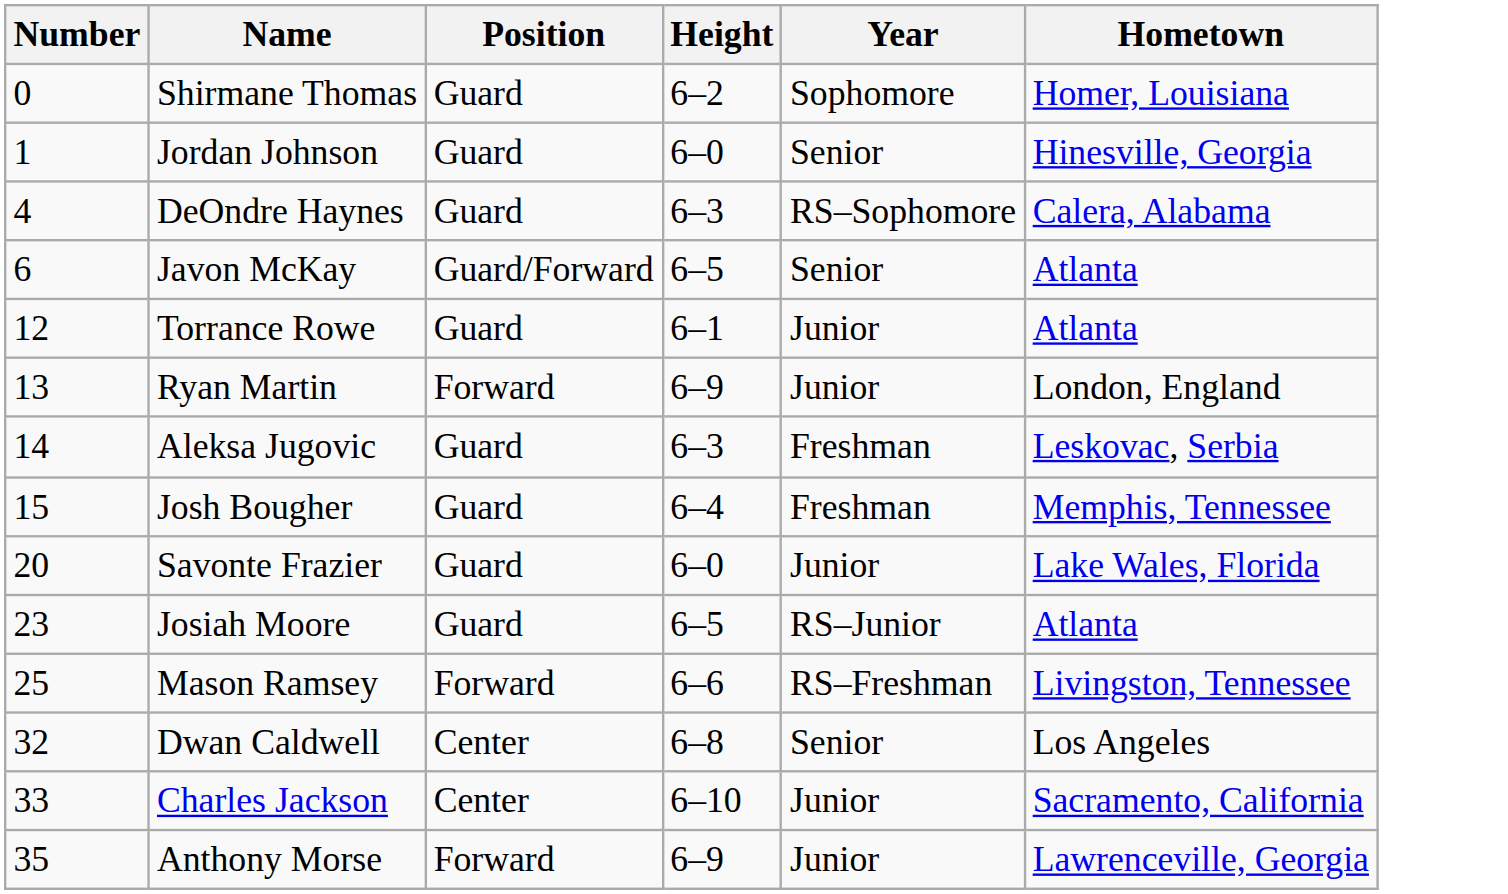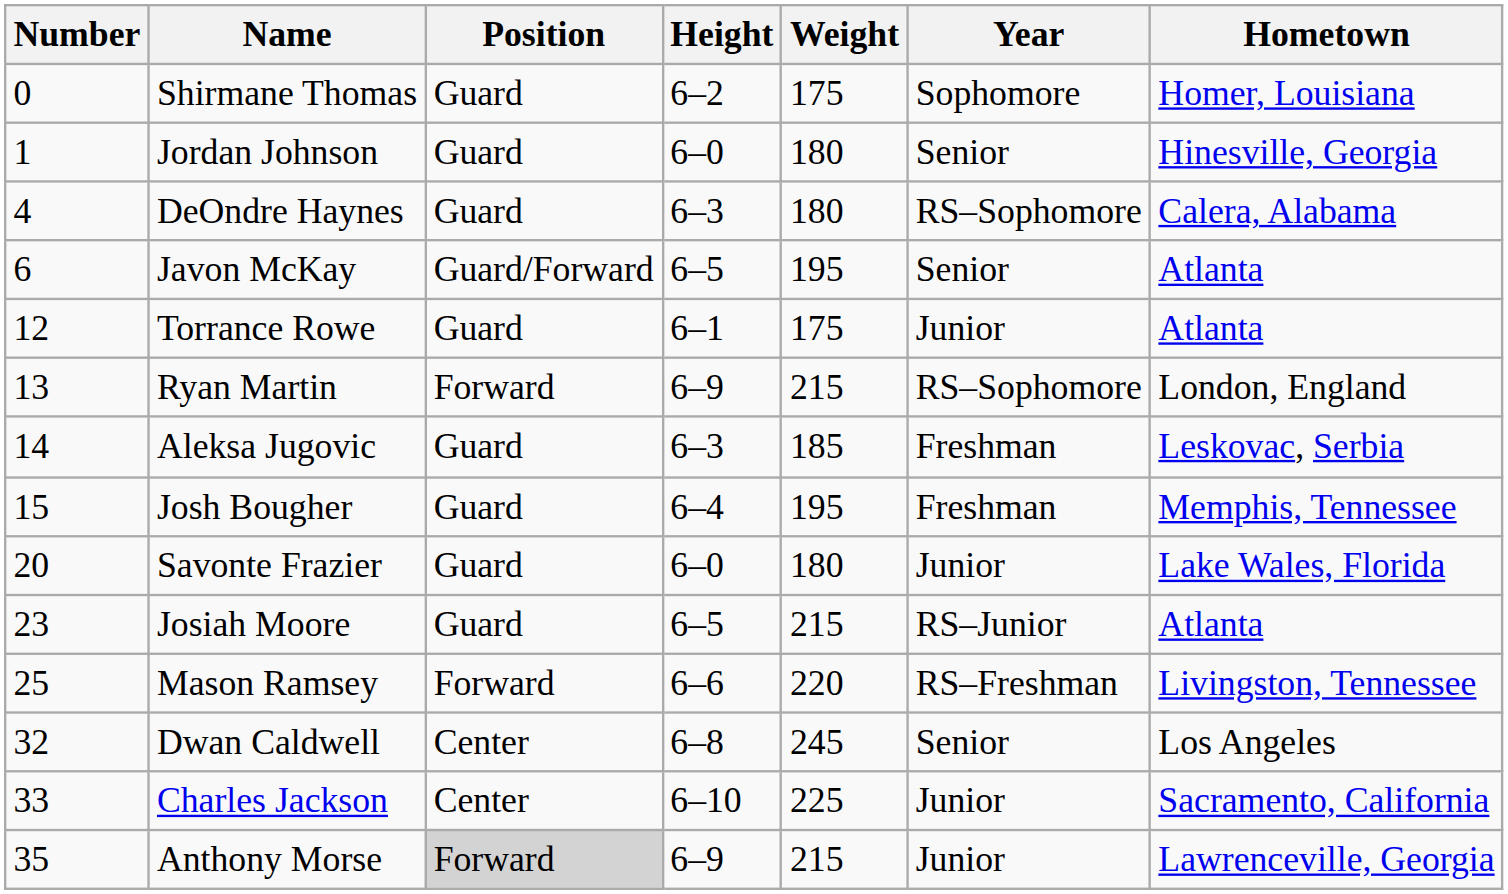+ column: Weight | 175 | 180 | 180 | 195 | 175 | 215 | 185 | 195 | 180 | 215 | 220 | 245 | 225 | 215
Ryan Martin | Year: Junior -> RS–Sophomore
Anthony Morse | Position: no background -> lightgrey background
